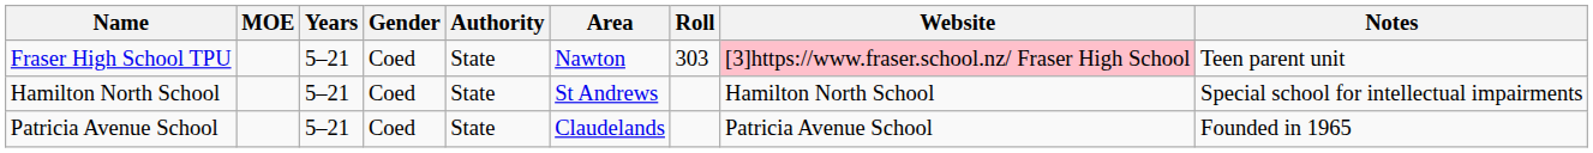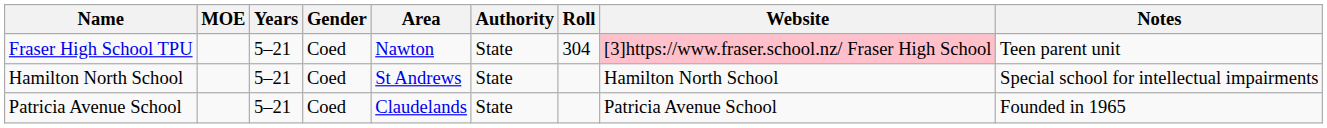columns swapped: Area <-> Authority
Fraser High School TPU | Roll: 303 -> 304
